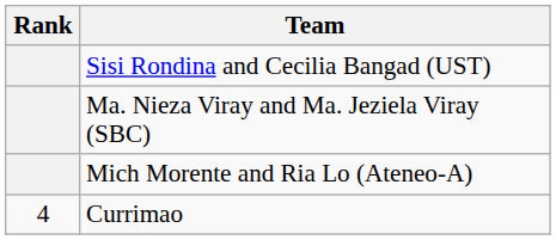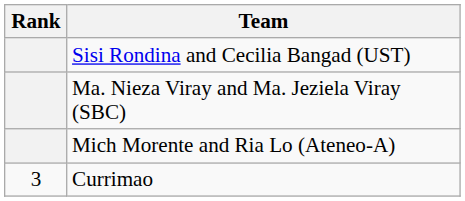Currimao | Rank: 4 -> 3
